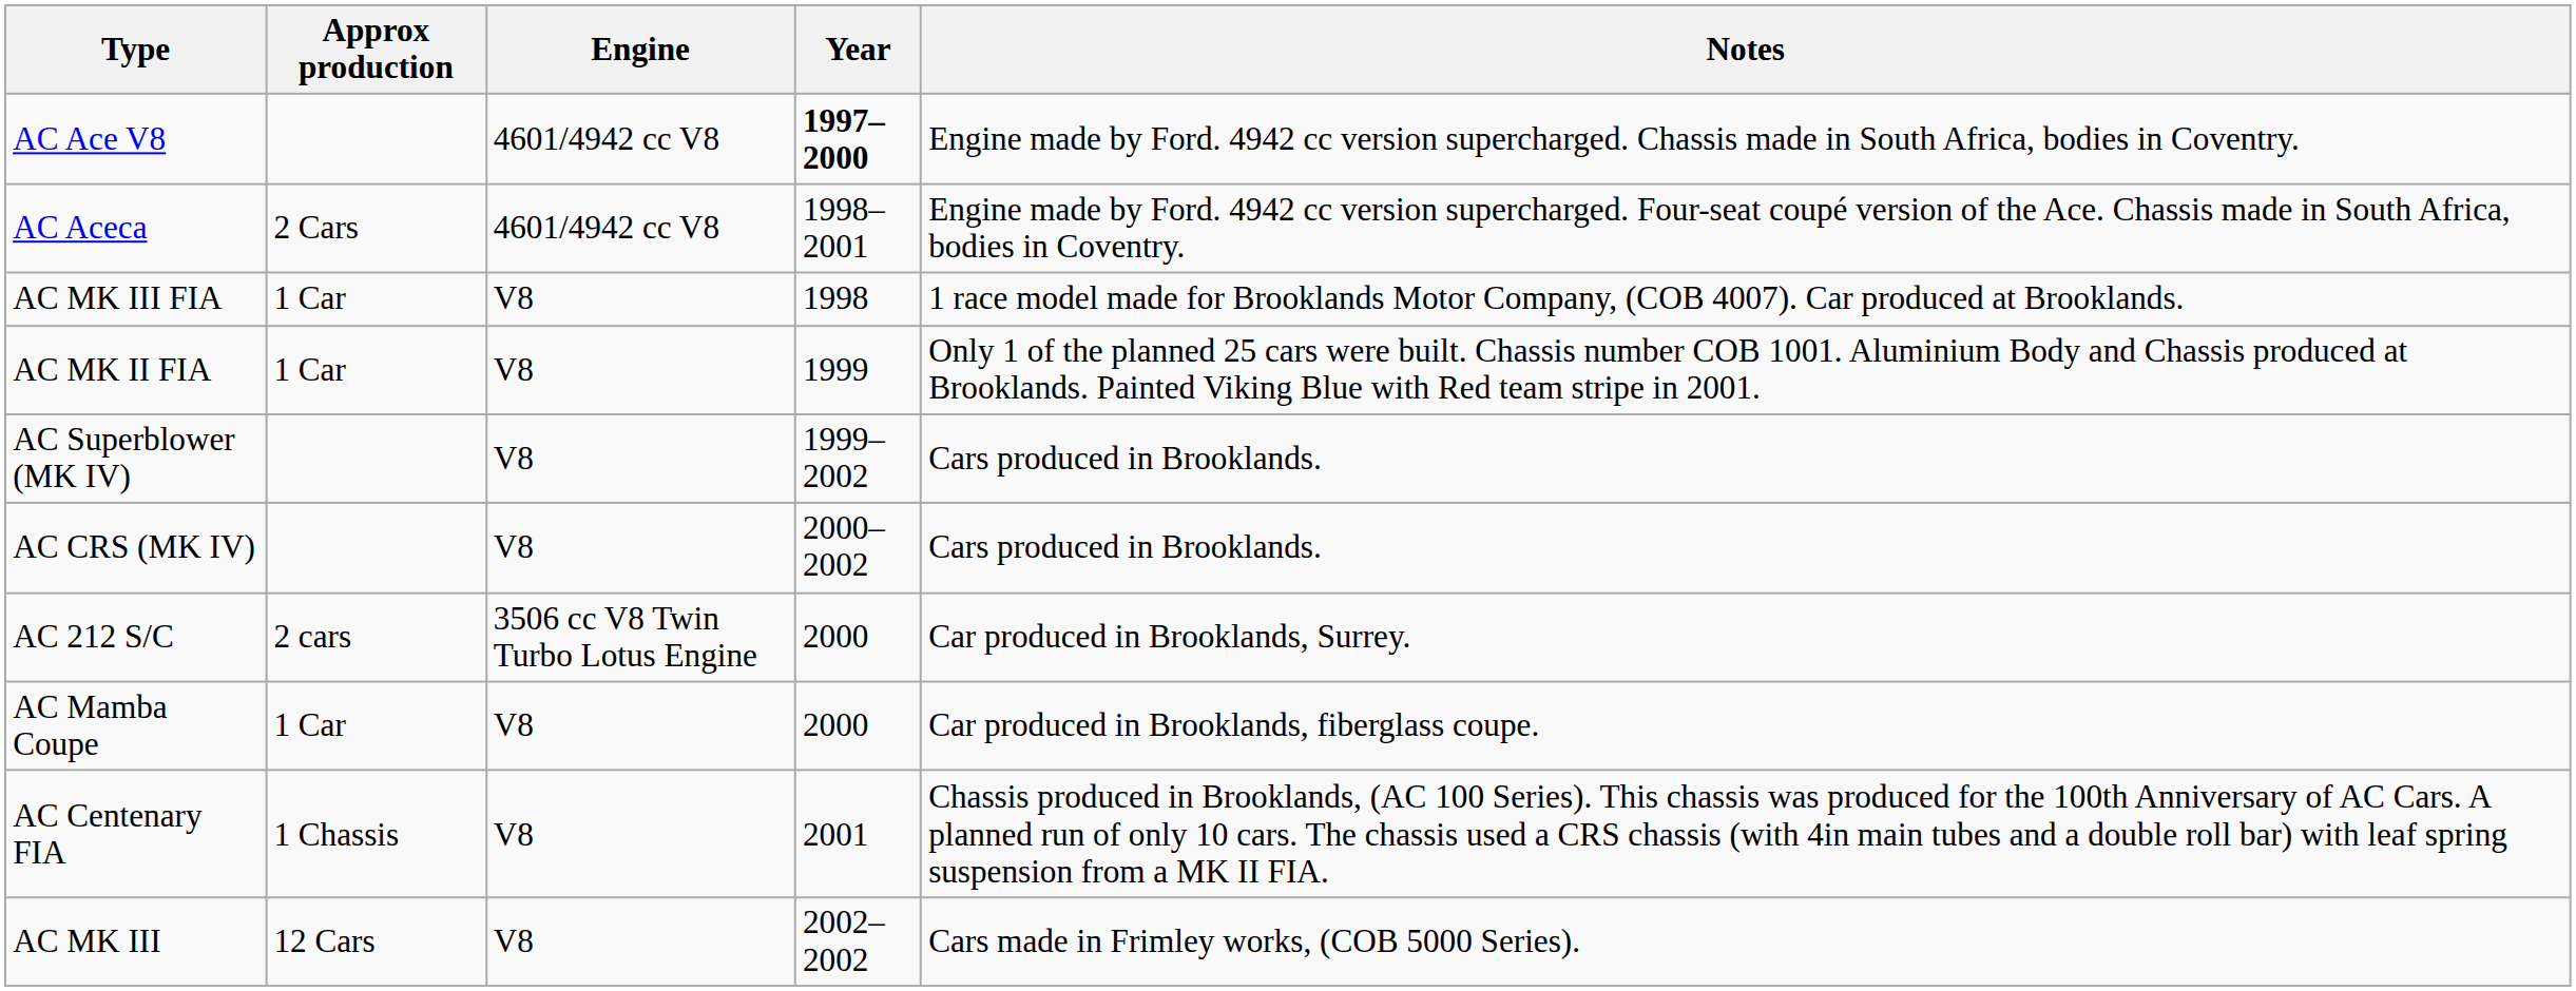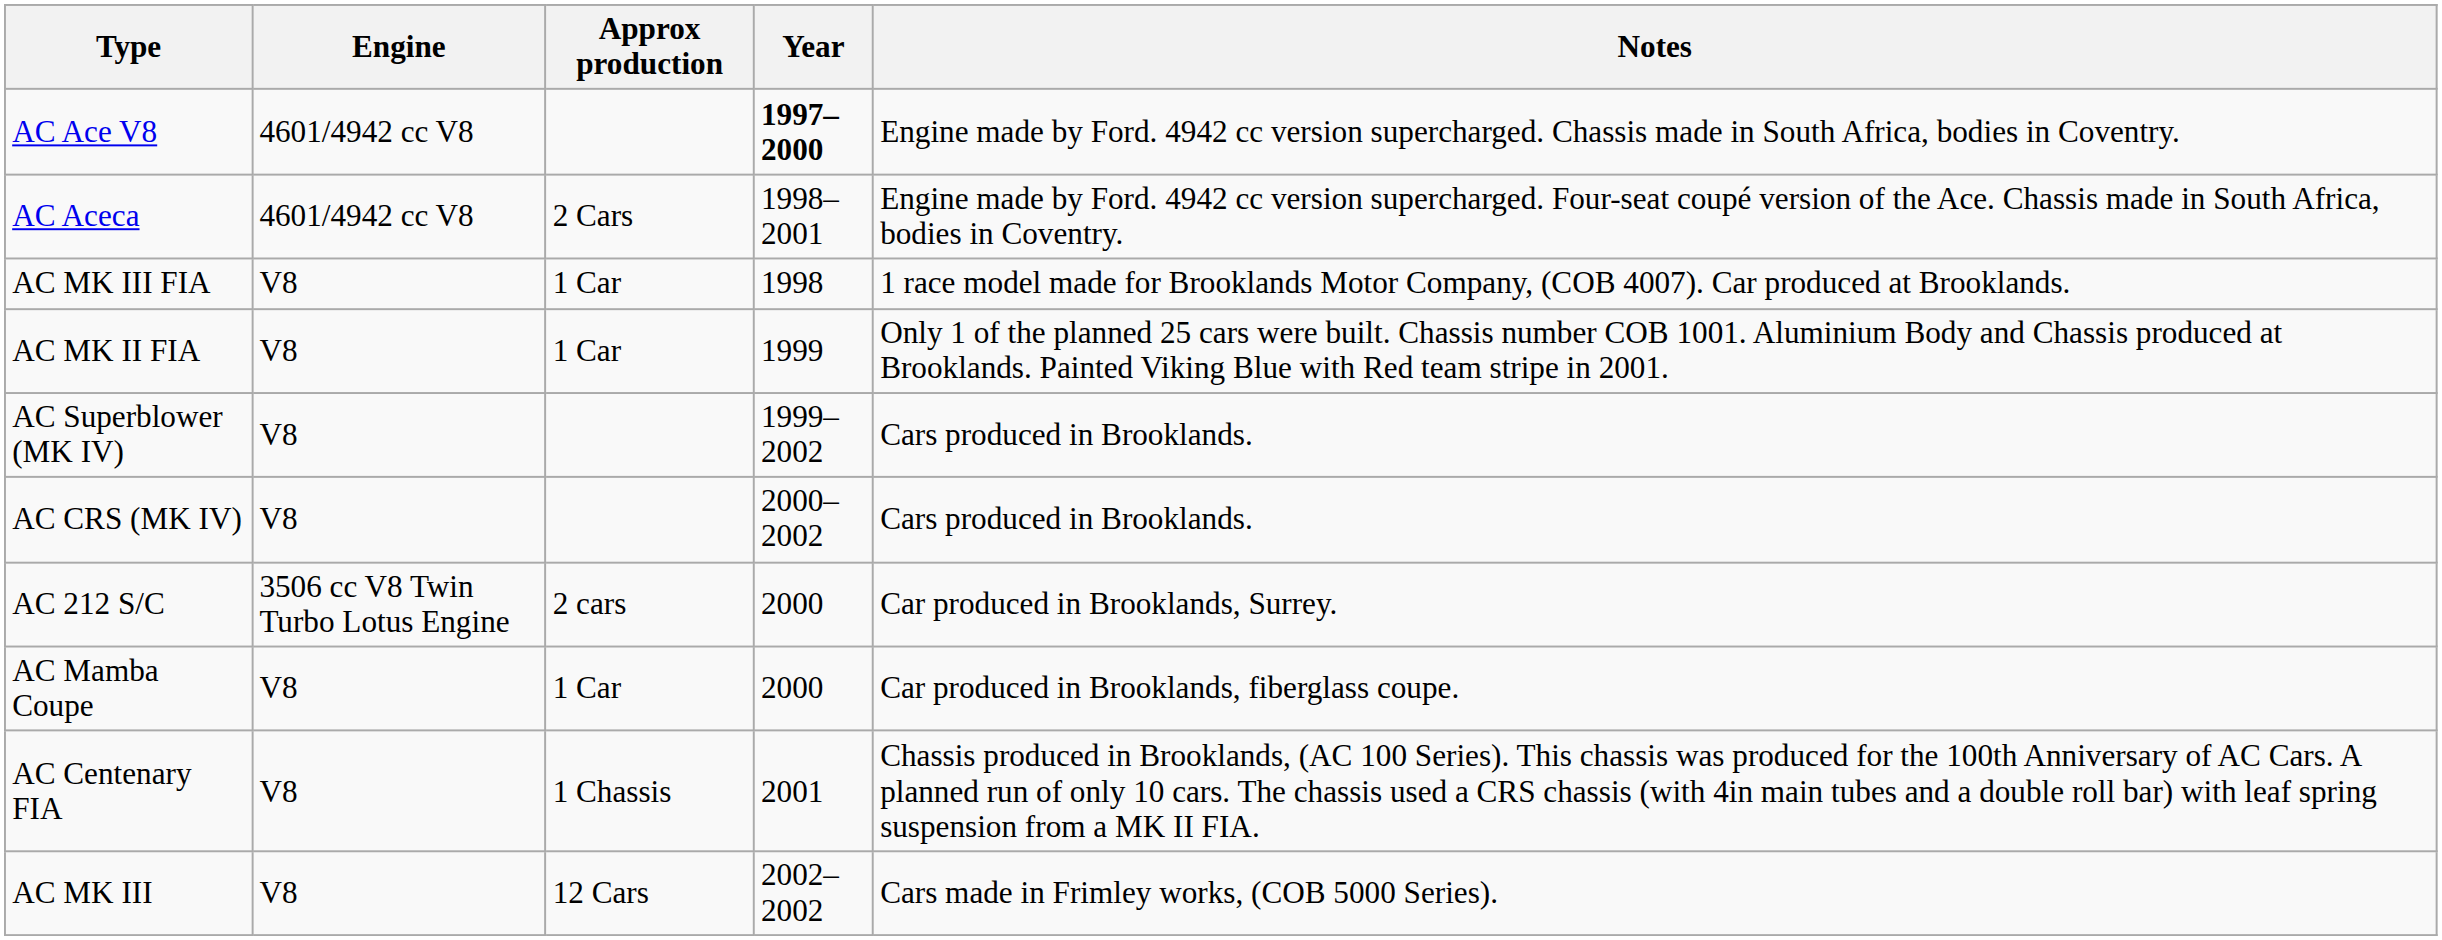columns swapped: Engine <-> Approx production
